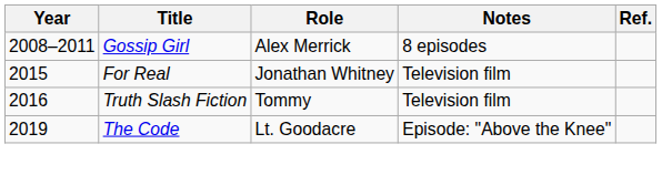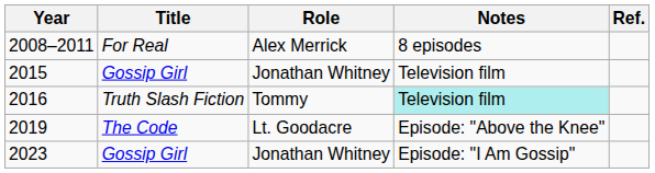2008–2011 | Title: Gossip Girl -> For Real
2015 | Title: For Real -> Gossip Girl
2016 | Notes: no background -> paleturquoise background
+ row: 2023 | Gossip Girl | Jonathan Whitney | Episode: "I Am Gossip"
